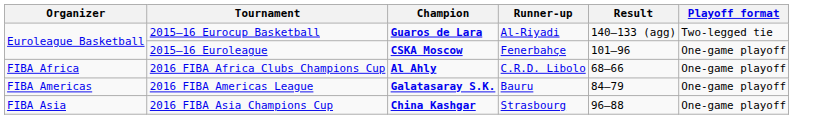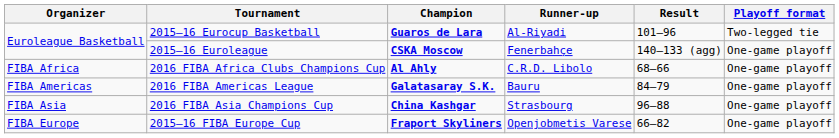2015–16 Eurocup Basketball | Result: 140–133 (agg) -> 101–96
2015–16 Euroleague | Result: 101–96 -> 140–133 (agg)
+ row: FIBA Europe | 2015–16 FIBA Europe Cup | Fraport Skyliners | Openjobmetis Varese | 66–82 | One-game playoff
